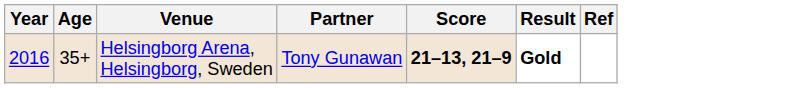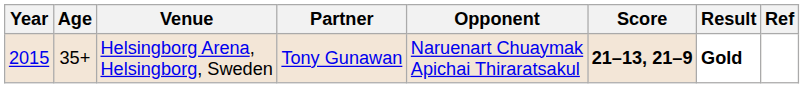+ column: Opponent | Naruenart Chuaymak Apichai Thiraratsakul
Helsingborg Arena, Helsingborg, Sweden | Year: 2016 -> 2015
